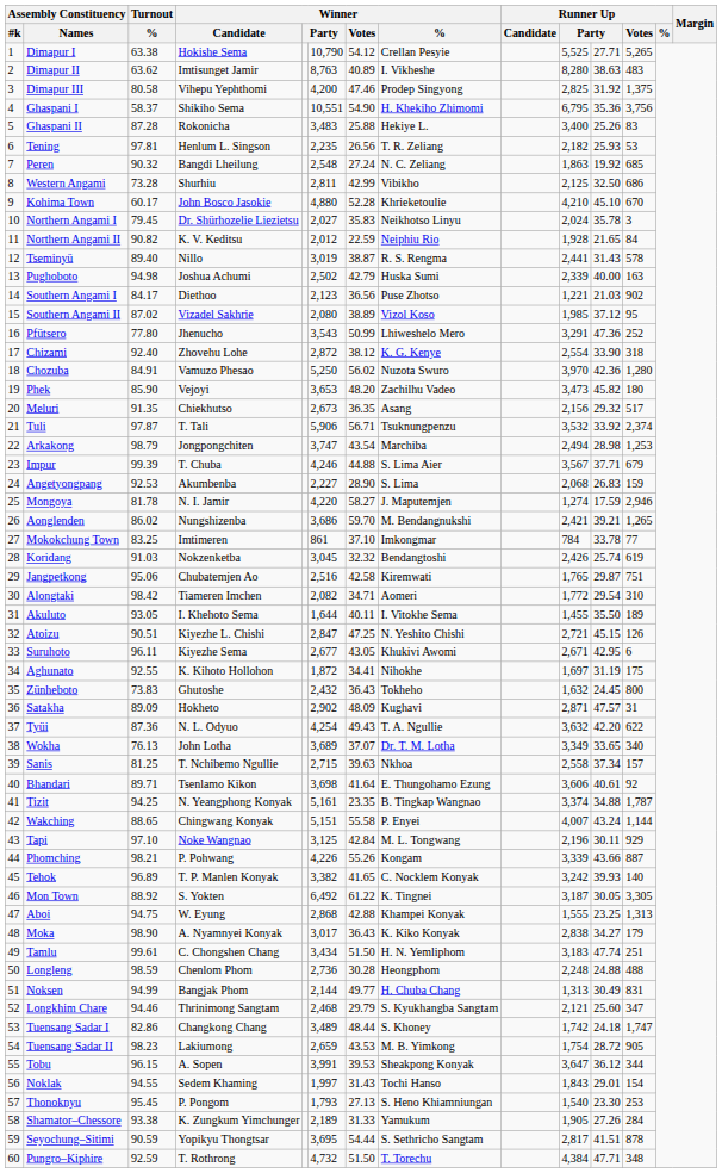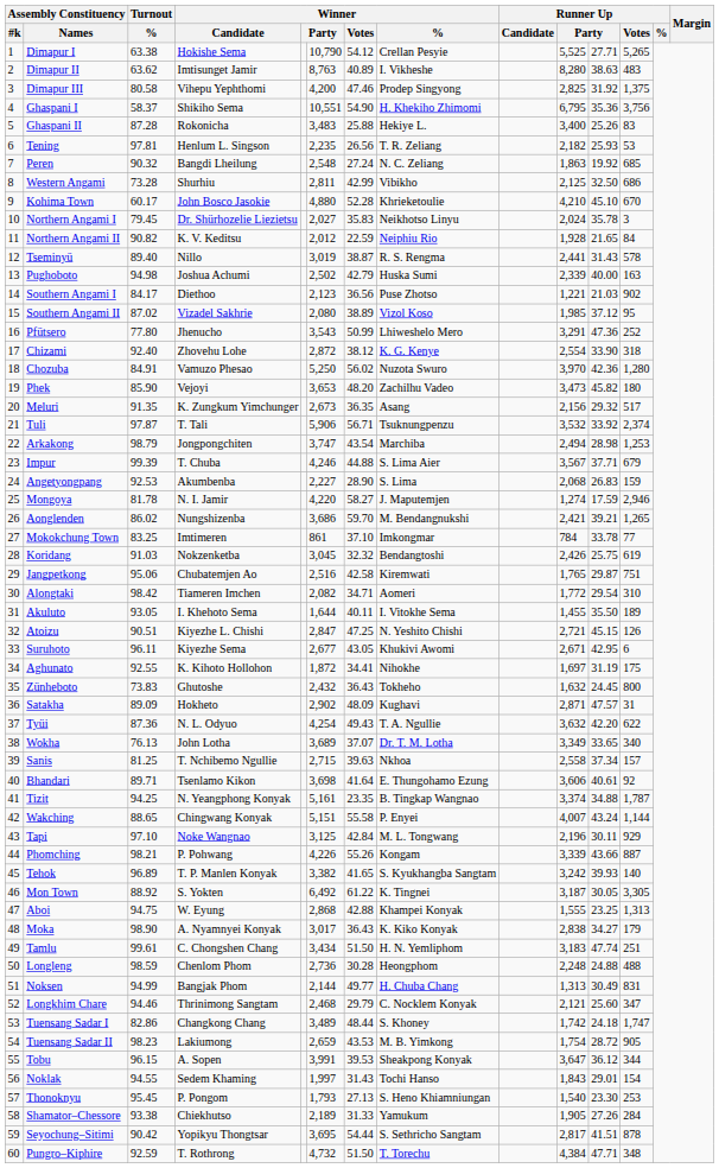Meluri | Winner / Candidate: Chiekhutso -> K. Zungkum Yimchunger
Koridang | column 11: 25.74 -> 25.75
Tehok | Winner / %: C. Nocklem Konyak -> S. Kyukhangba Sangtam
Longkhim Chare | Winner / %: S. Kyukhangba Sangtam -> C. Nocklem Konyak
Shamator–Chessore | Winner / Candidate: K. Zungkum Yimchunger -> Chiekhutso
Seyochung–Sitimi | Turnout / %: 90.59 -> 90.42
